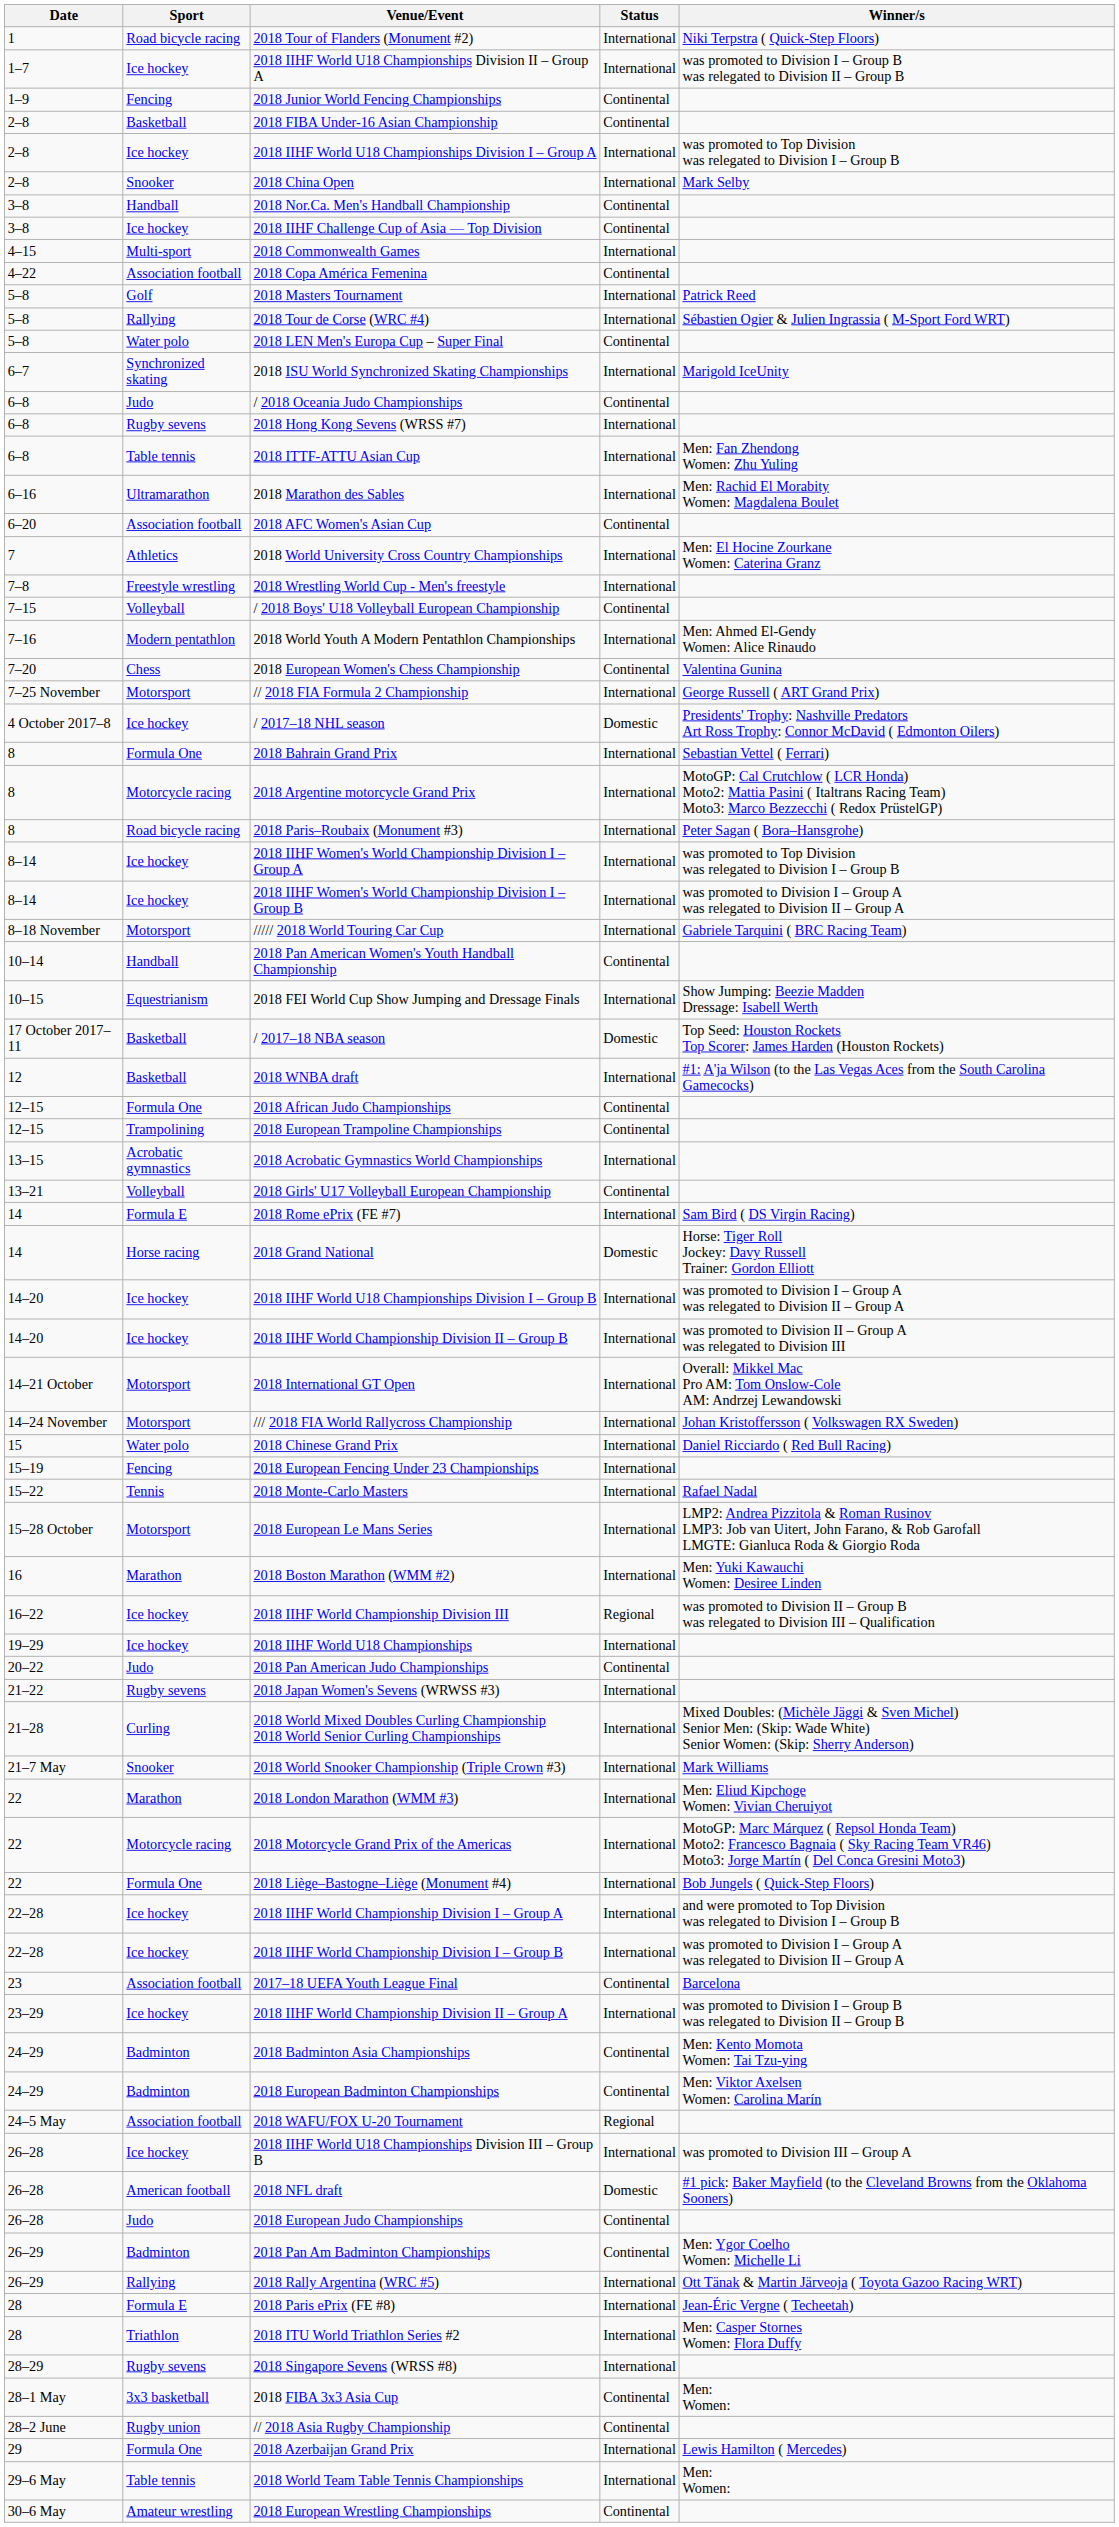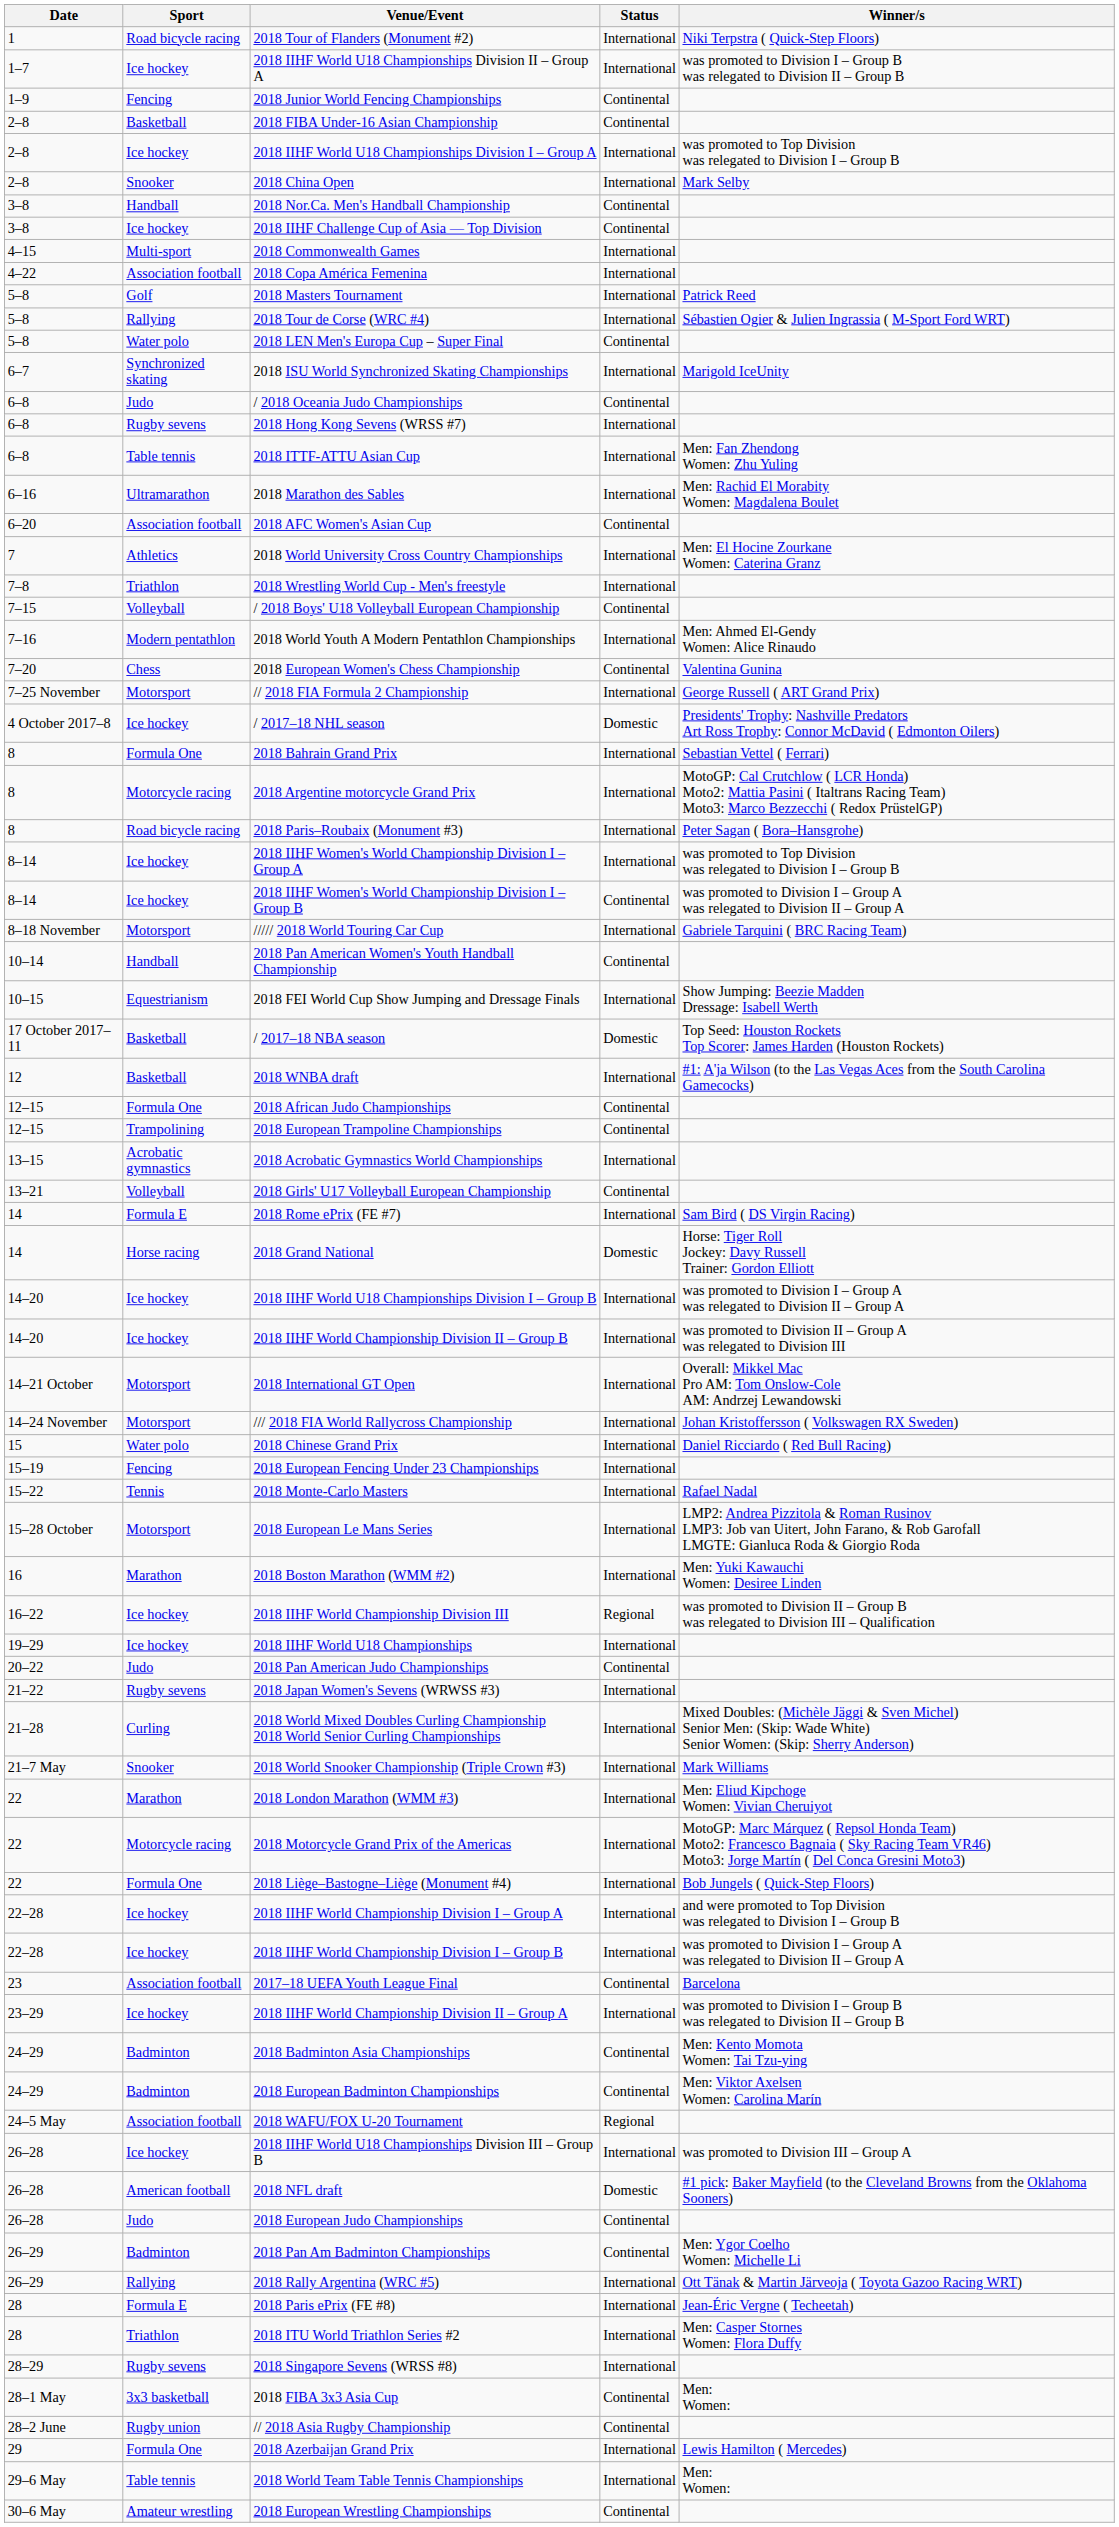2018 Copa América Femenina | Status: Continental -> International
2018 Wrestling World Cup - Men's freestyle | Sport: Freestyle wrestling -> Triathlon
2018 IIHF Women's World Championship Division I – Group B | Status: International -> Continental
